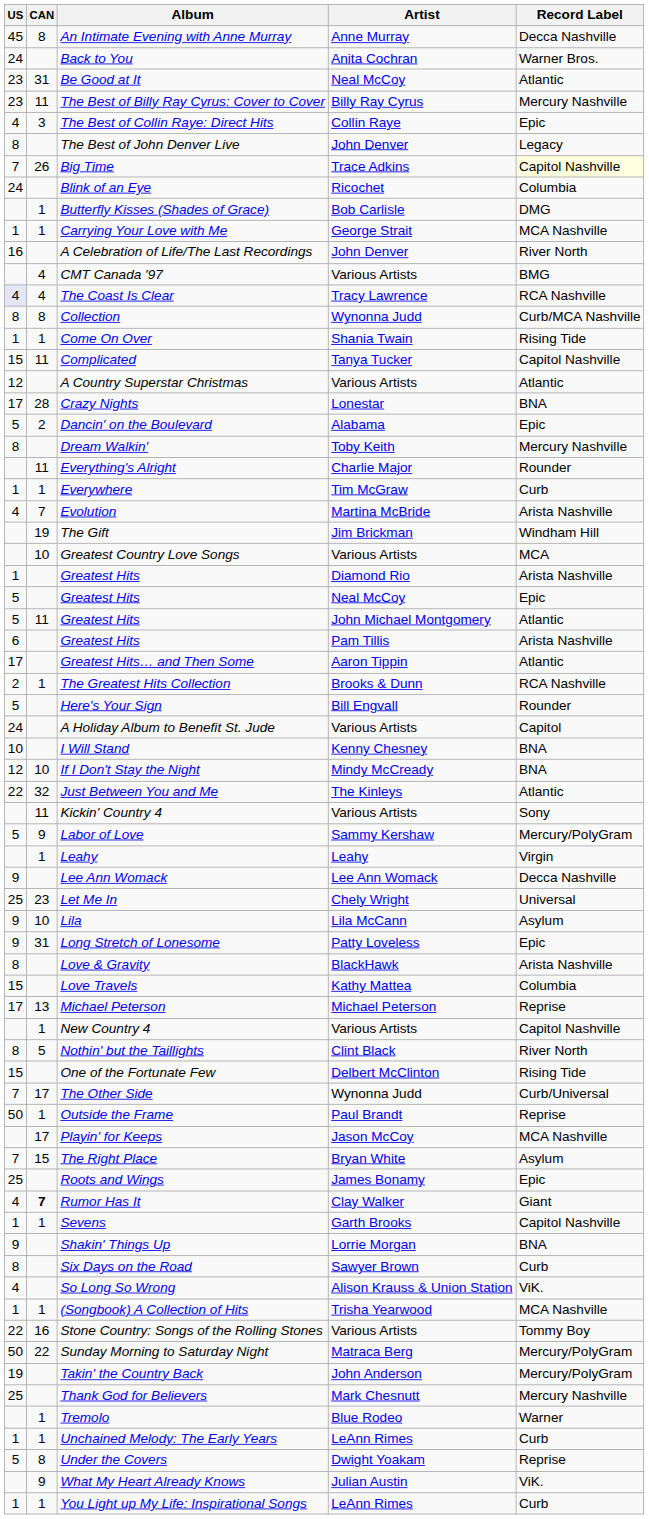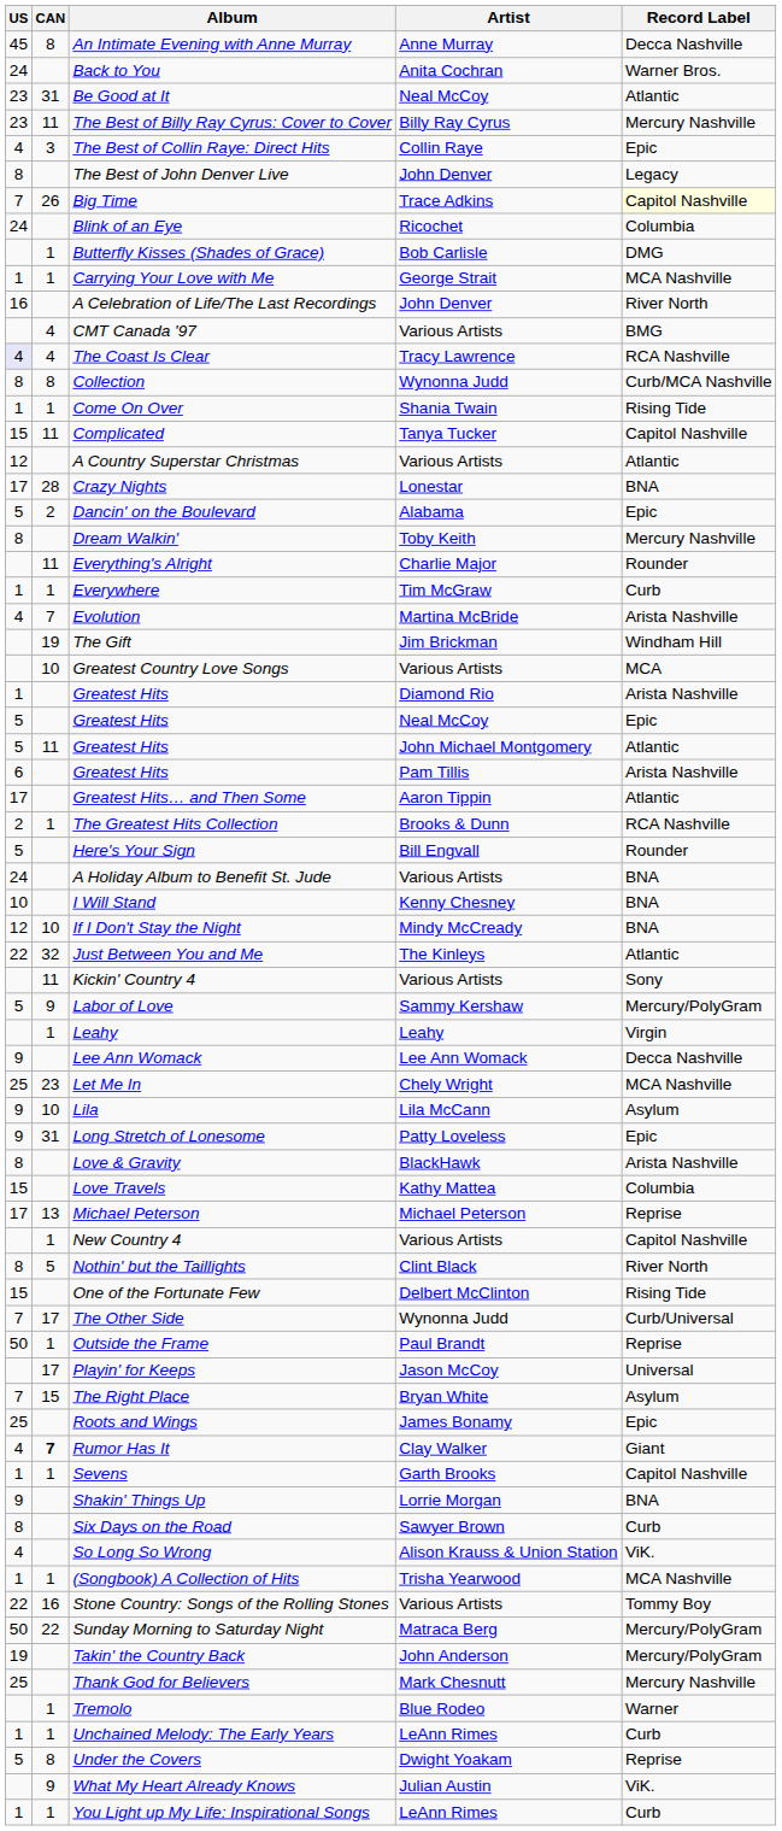A Holiday Album to Benefit St. Jude | Record Label: Capitol -> BNA
Let Me In | Record Label: Universal -> MCA Nashville
Playin' for Keeps | Record Label: MCA Nashville -> Universal
